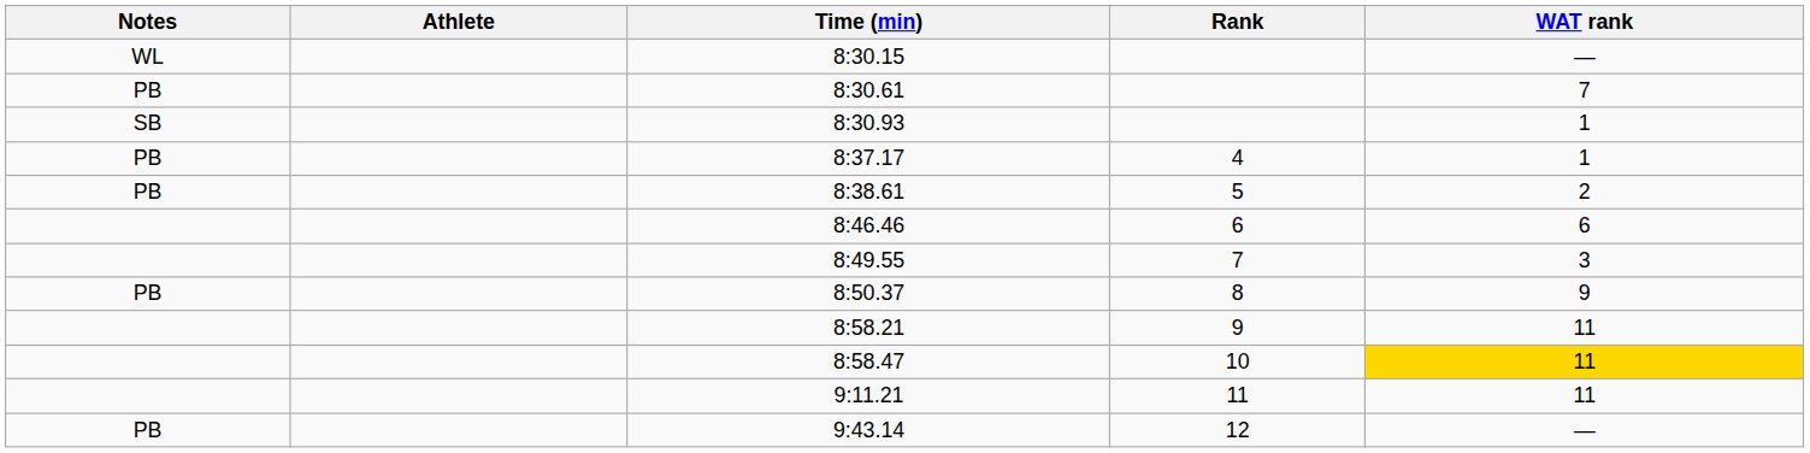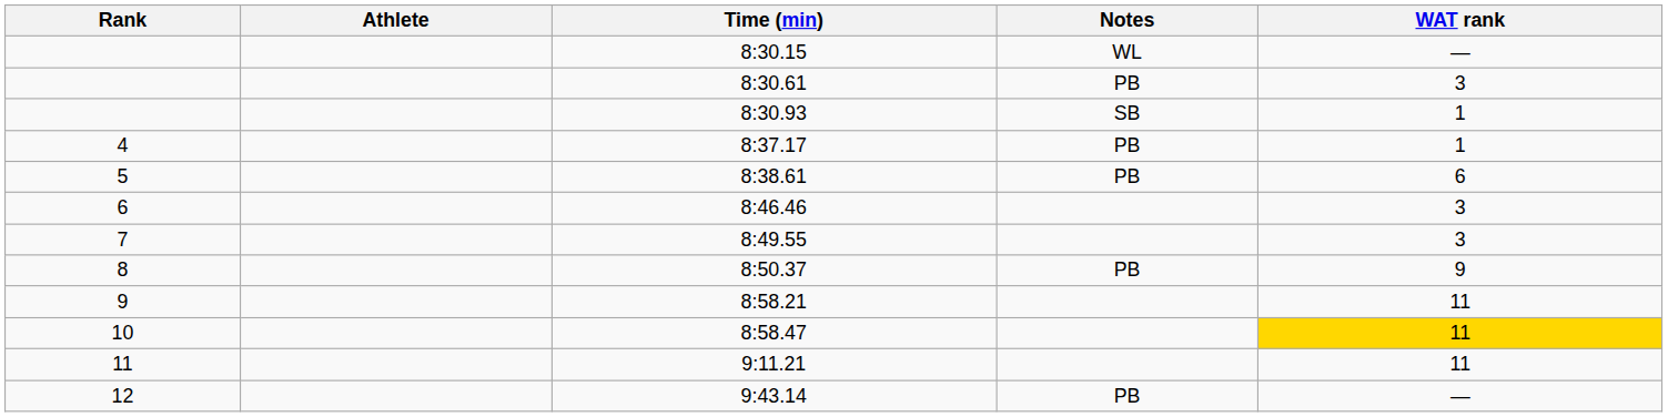columns swapped: Rank <-> Notes
8:30.61 | WAT rank: 7 -> 3
8:38.61 | WAT rank: 2 -> 6
8:46.46 | WAT rank: 6 -> 3
